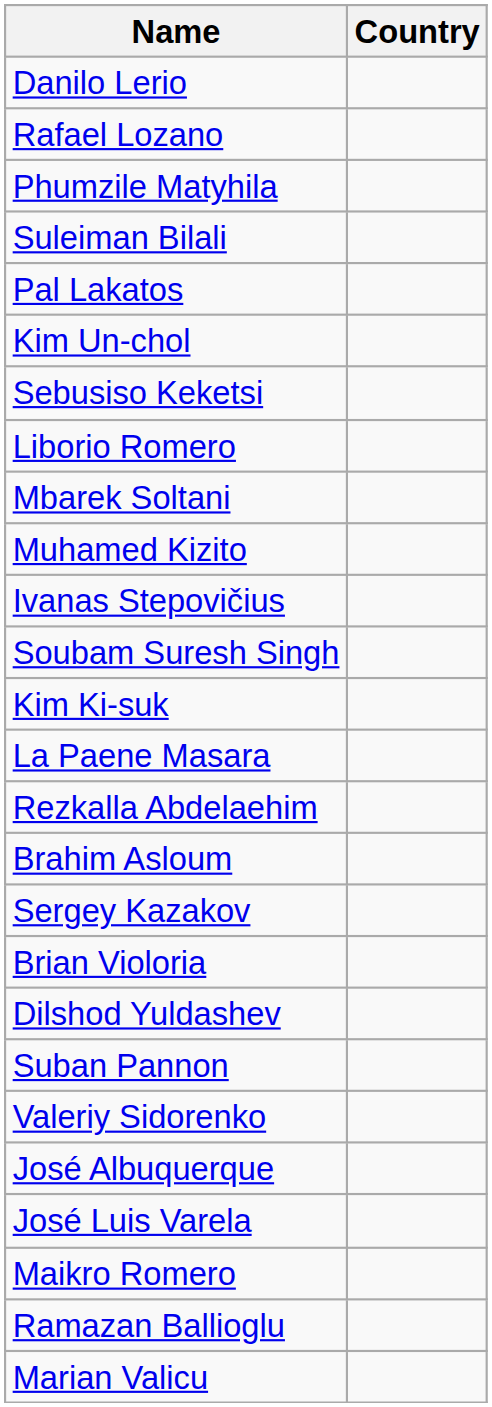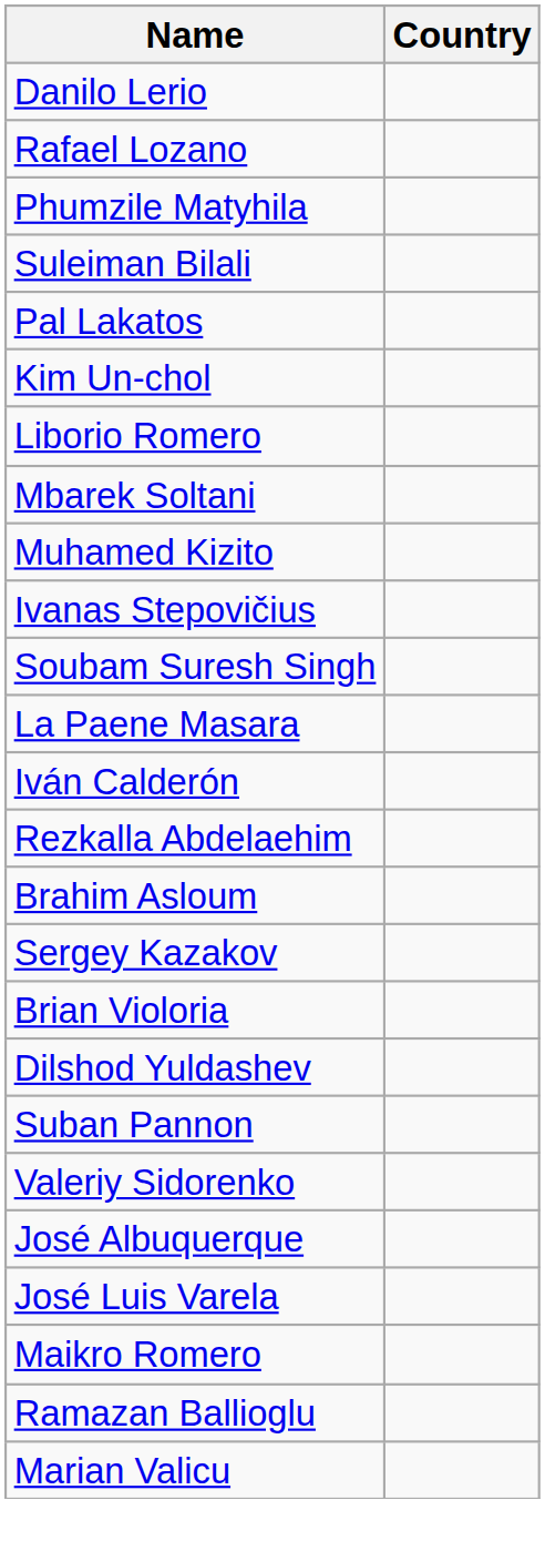- row: Sebusiso Keketsi
- row: Kim Ki-suk
+ row: Iván Calderón
